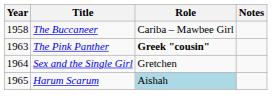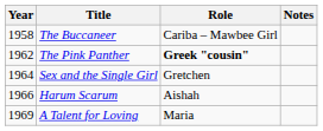The Pink Panther | Year: 1963 -> 1962
Harum Scarum | Year: 1965 -> 1966
Harum Scarum | Role: lightblue background -> no background
+ row: 1969 | A Talent for Loving | Maria
